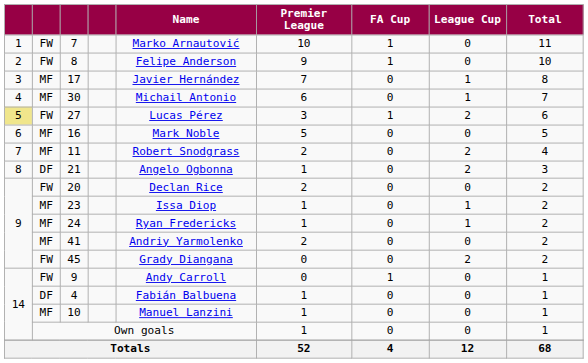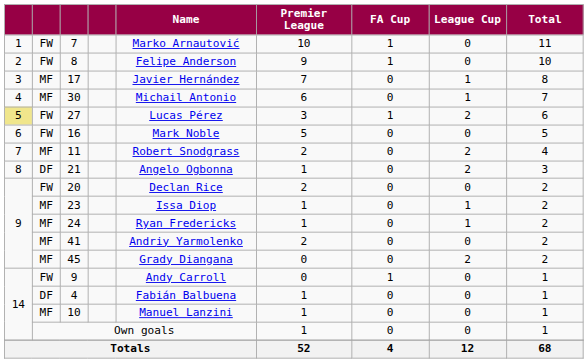16 | column 2: MF -> FW
45 | column 2: FW -> MF
